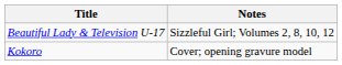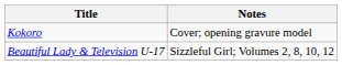rows swapped: Kokoro <-> Beautiful Lady & Television U-17
